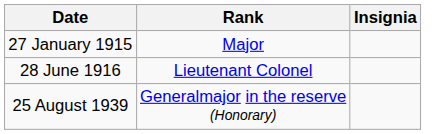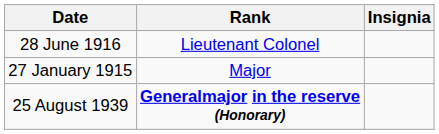rows swapped: 27 January 1915 <-> 28 June 1916
25 August 1939 | Rank: normal -> bold
